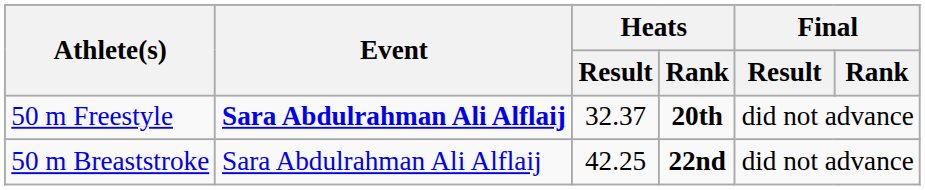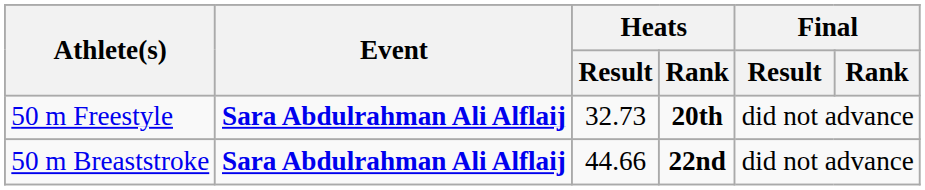50 m Freestyle | Heats / Result: 32.37 -> 32.73
50 m Breaststroke | Event: normal -> bold
50 m Breaststroke | Heats / Result: 42.25 -> 44.66
